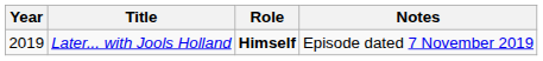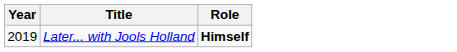- column: Notes | Episode dated 7 November 2019
